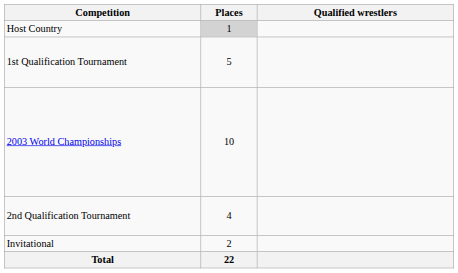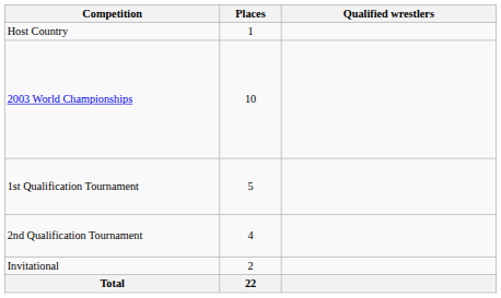Host Country | Places: lightgrey background -> no background
rows swapped: 2003 World Championships <-> 1st Qualification Tournament
